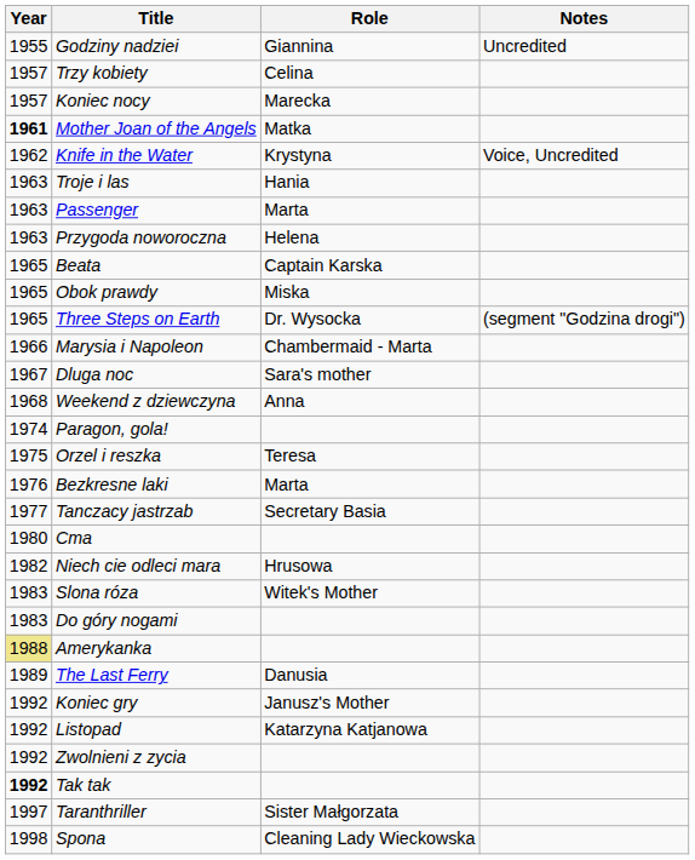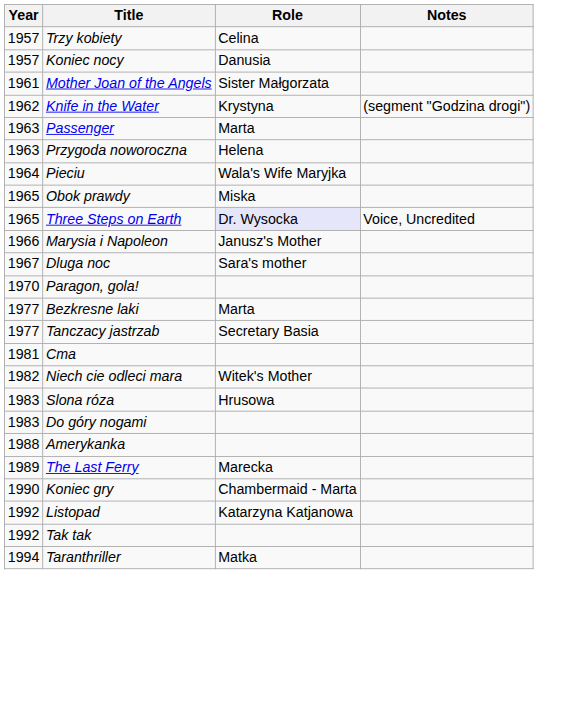- row: 1955 | Godziny nadziei | Giannina | Uncredited
Koniec nocy | Role: Marecka -> Danusia
Mother Joan of the Angels | Year: bold -> normal
Mother Joan of the Angels | Role: Matka -> Sister Małgorzata
Knife in the Water | Notes: Voice, Uncredited -> (segment "Godzina drogi")
- row: 1963 | Troje i las | Hania
+ row: 1964 | Pieciu | Wala's Wife Maryjka
- row: 1965 | Beata | Captain Karska
Three Steps on Earth | Role: no background -> lavender background
Three Steps on Earth | Notes: (segment "Godzina drogi") -> Voice, Uncredited
Marysia i Napoleon | Role: Chambermaid - Marta -> Janusz's Mother
- row: 1968 | Weekend z dziewczyna | Anna
Paragon, gola! | Year: 1974 -> 1970
- row: 1975 | Orzel i reszka | Teresa
Bezkresne laki | Year: 1976 -> 1977
Cma | Year: 1980 -> 1981
Niech cie odleci mara | Role: Hrusowa -> Witek's Mother
Slona róza | Role: Witek's Mother -> Hrusowa
Amerykanka | Year: khaki background -> no background
The Last Ferry | Role: Danusia -> Marecka
Koniec gry | Year: 1992 -> 1990
Koniec gry | Role: Janusz's Mother -> Chambermaid - Marta
- row: 1992 | Zwolnieni z zycia
Tak tak | Year: bold -> normal
Taranthriller | Year: 1997 -> 1994
Taranthriller | Role: Sister Małgorzata -> Matka
- row: 1998 | Spona | Cleaning Lady Wieckowska
